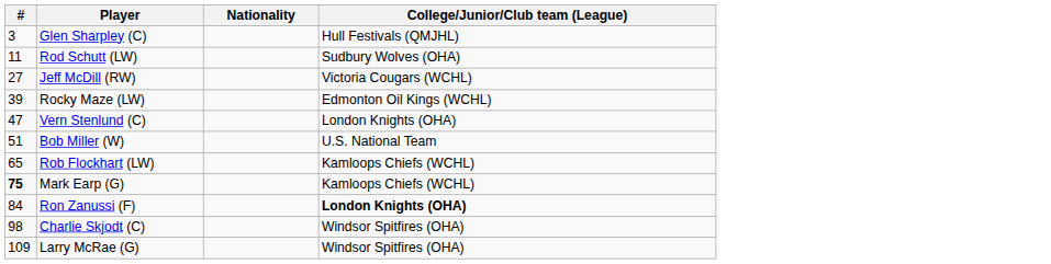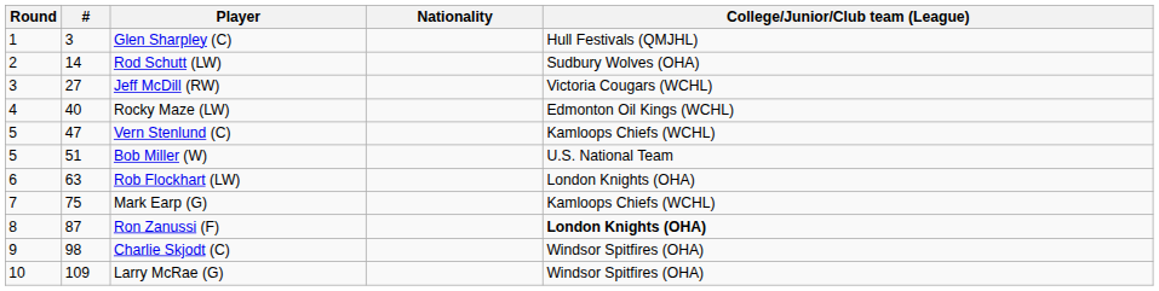+ column: Round | 1 | 2 | 3 | 4 | 5 | 5 | 6 | 7 | 8 | 9 | 10
Rod Schutt (LW) | #: 11 -> 14
Rocky Maze (LW) | #: 39 -> 40
Vern Stenlund (C) | College/Junior/Club team (League): London Knights (OHA) -> Kamloops Chiefs (WCHL)
Rob Flockhart (LW) | #: 65 -> 63
Rob Flockhart (LW) | College/Junior/Club team (League): Kamloops Chiefs (WCHL) -> London Knights (OHA)
Mark Earp (G) | #: bold -> normal
Ron Zanussi (F) | #: 84 -> 87
